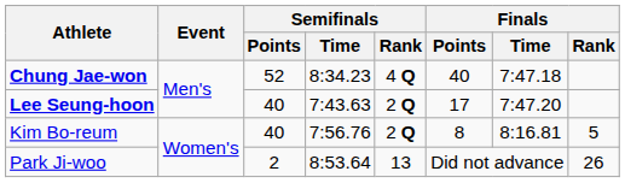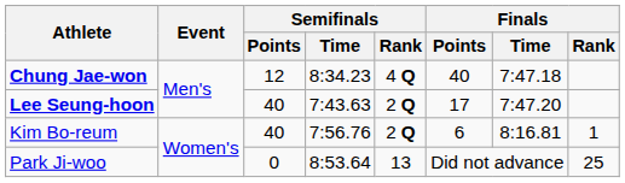Chung Jae-won | Semifinals / Points: 52 -> 12
Kim Bo-reum | Finals / Points: 8 -> 6
Kim Bo-reum | Finals / Rank: 5 -> 1
Park Ji-woo | Semifinals / Points: 2 -> 0
Park Ji-woo | Finals / Rank: 26 -> 25
